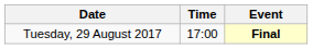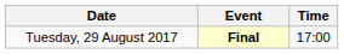columns swapped: Time <-> Event
